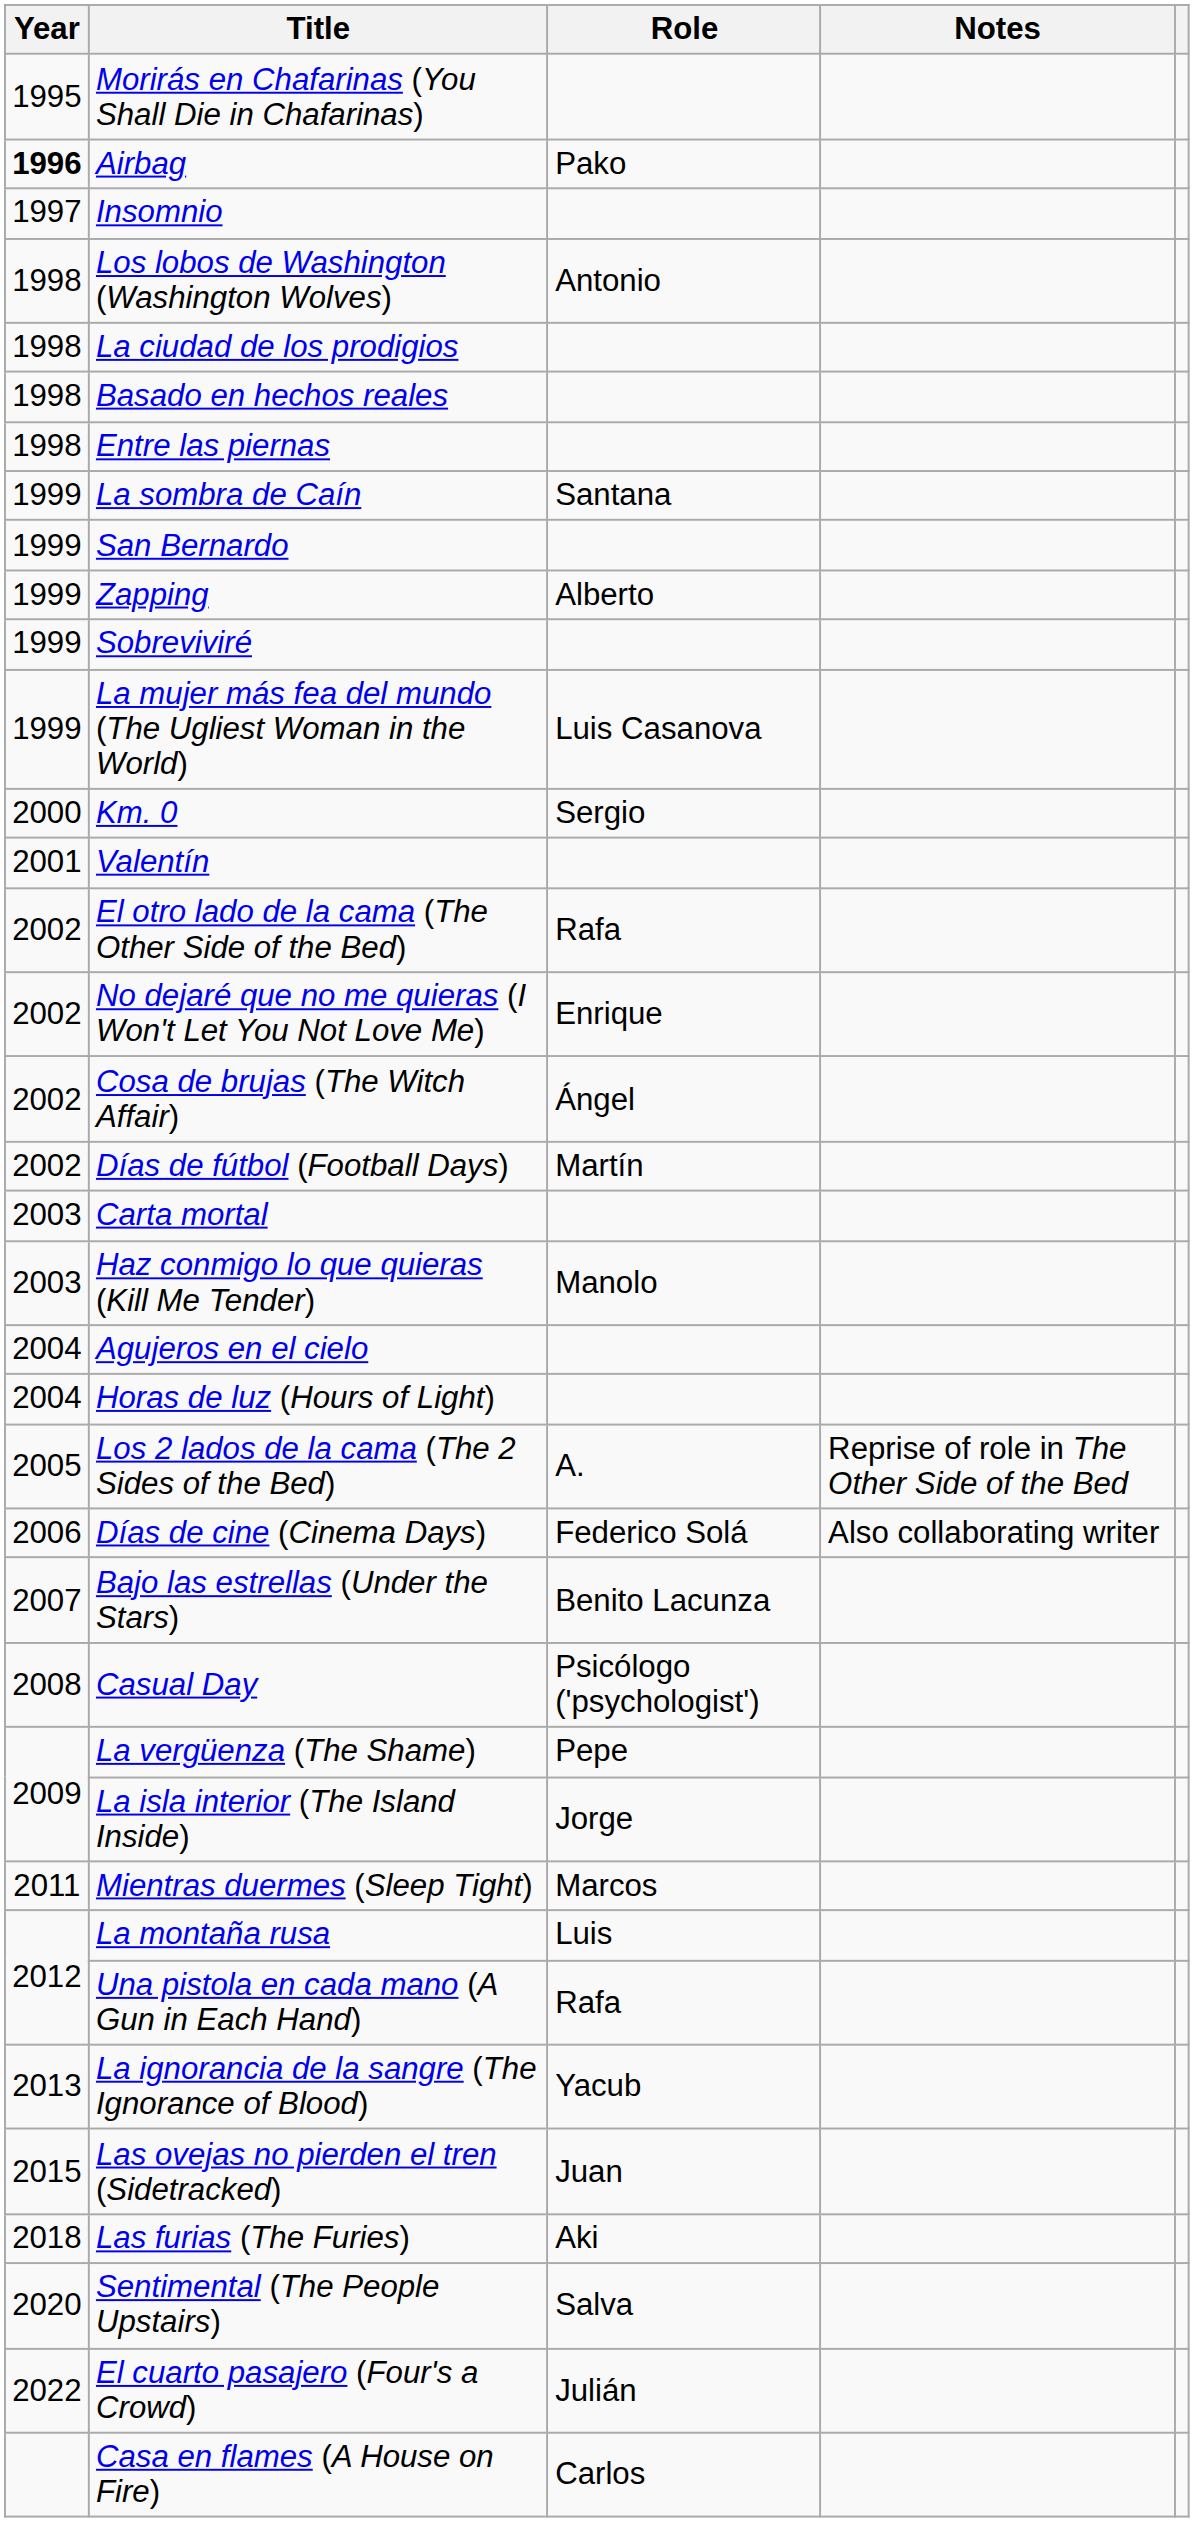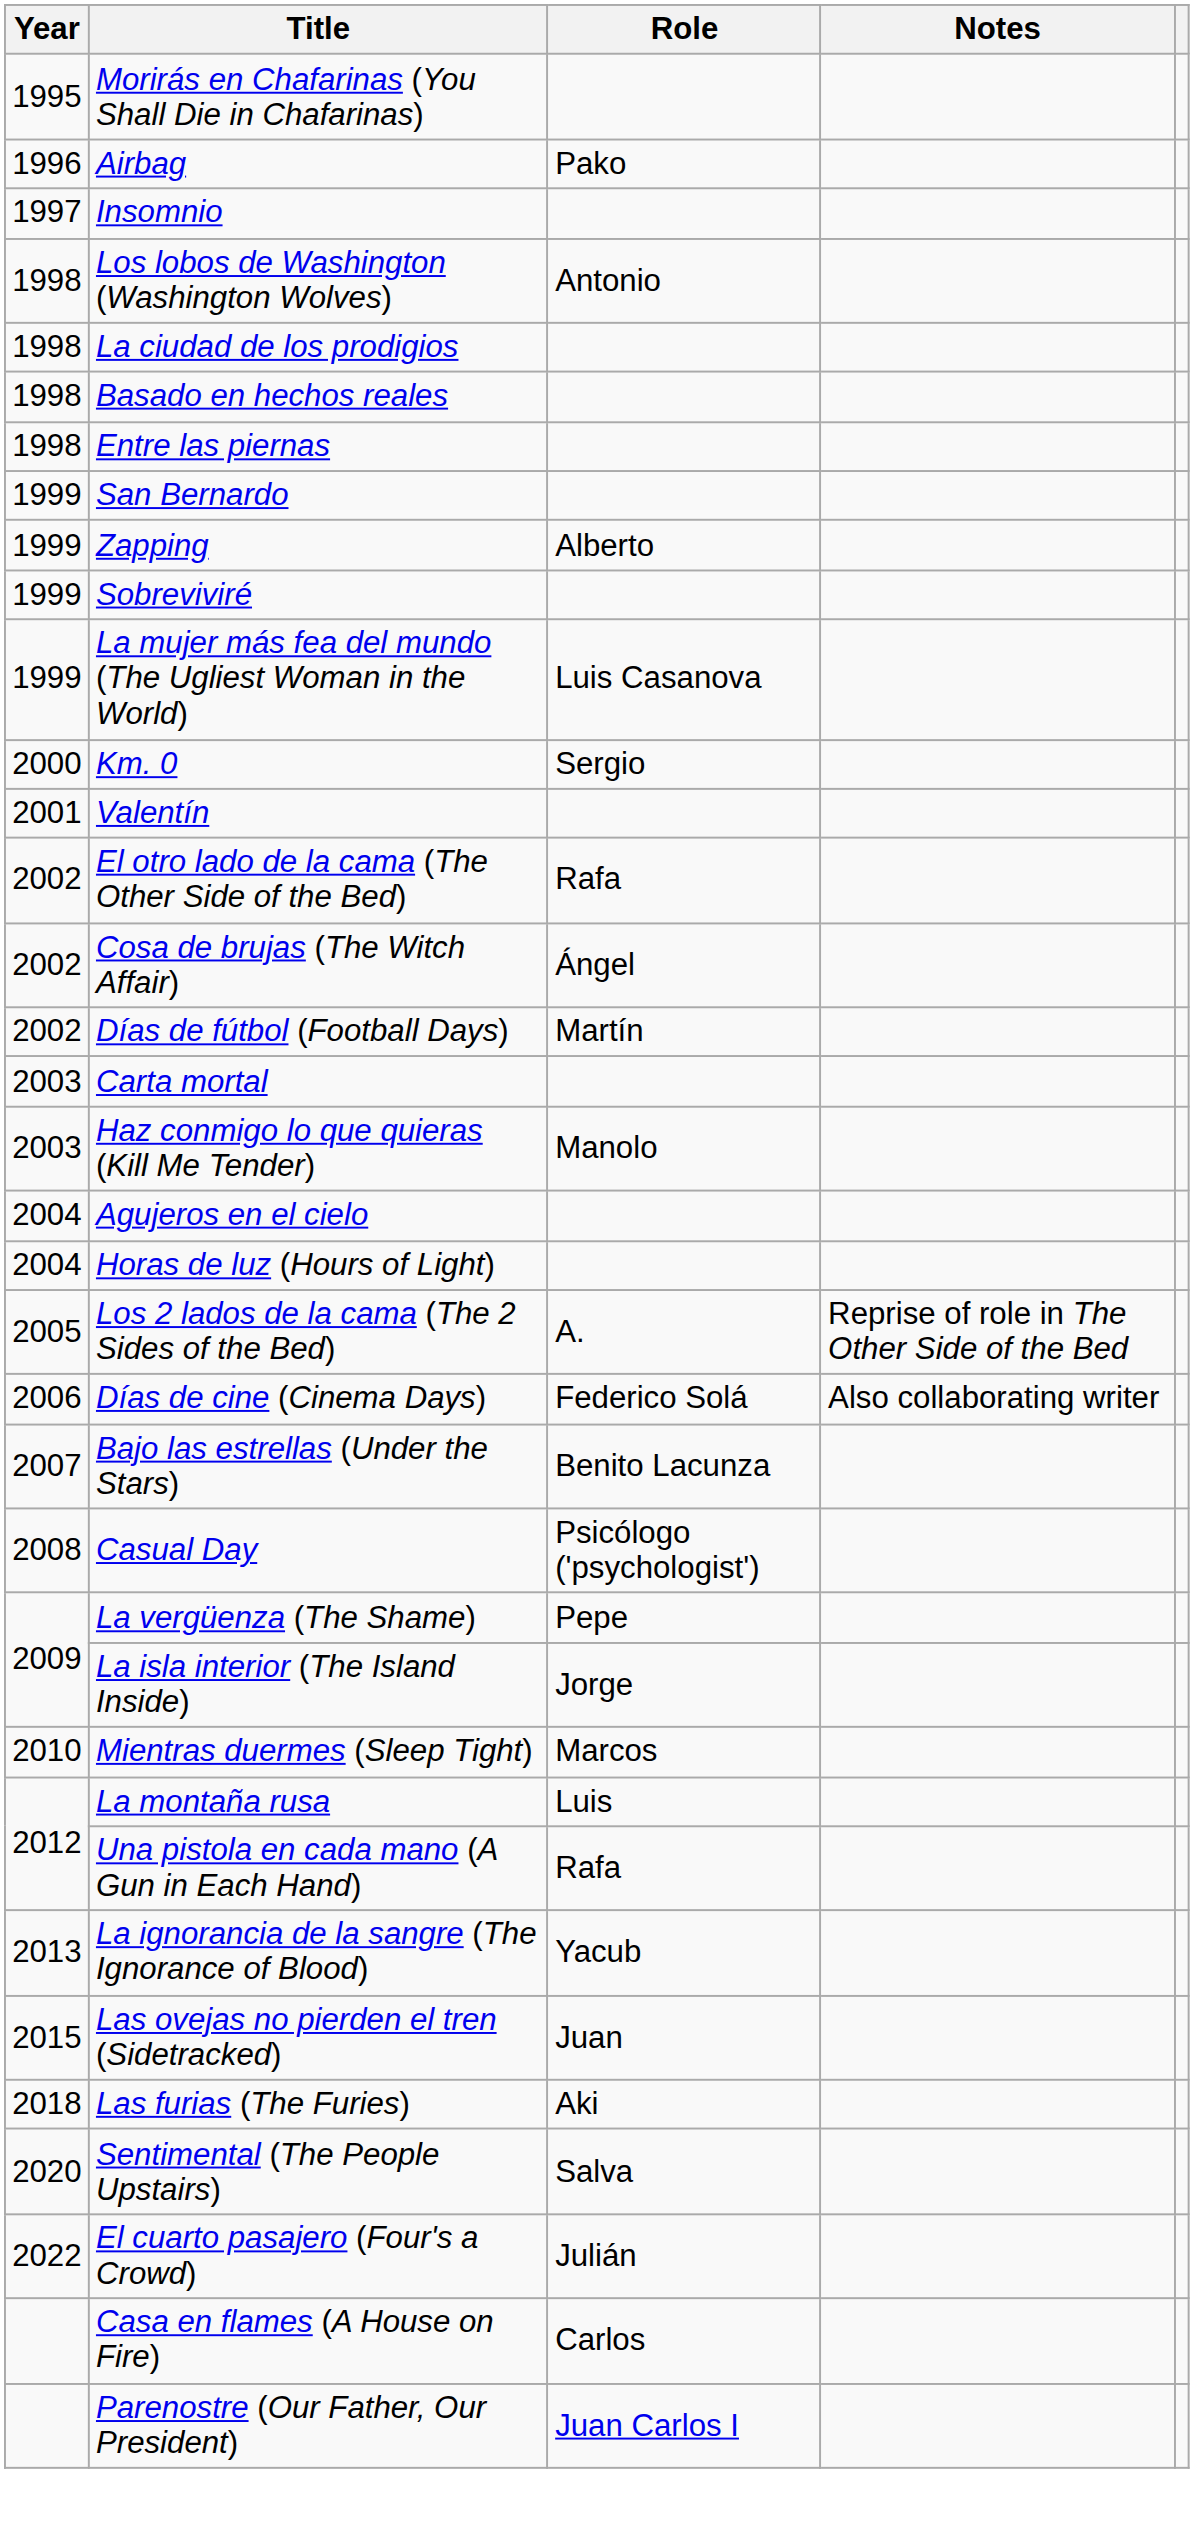Airbag | Year: bold -> normal
- row: 1999 | La sombra de Caín | Santana
- row: 2002 | No dejaré que no me quieras (I Won't Let You Not Love Me) | Enrique
Mientras duermes (Sleep Tight) | Year: 2011 -> 2010
+ row: Parenostre (Our Father, Our President) | Juan Carlos I
